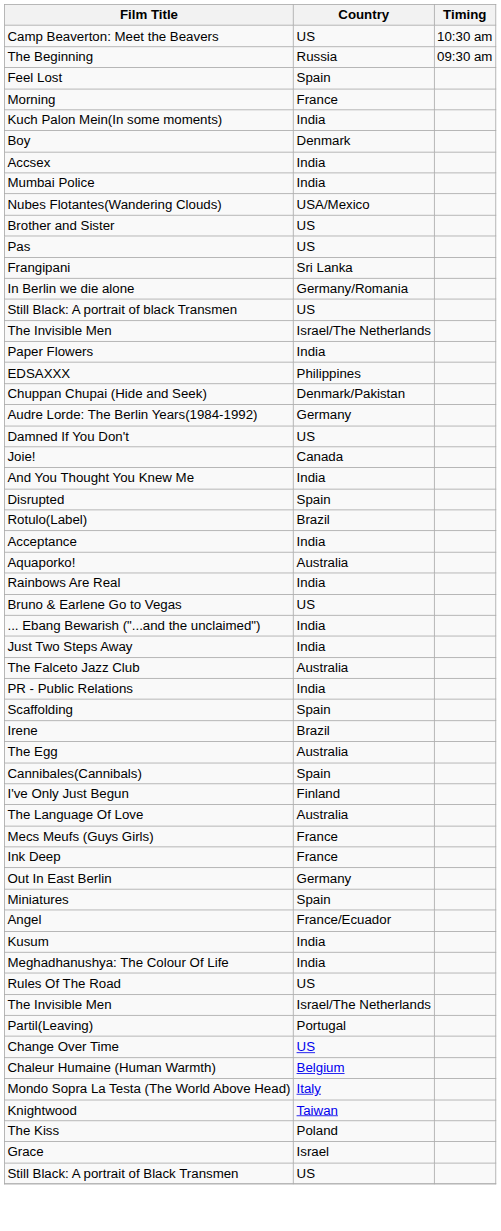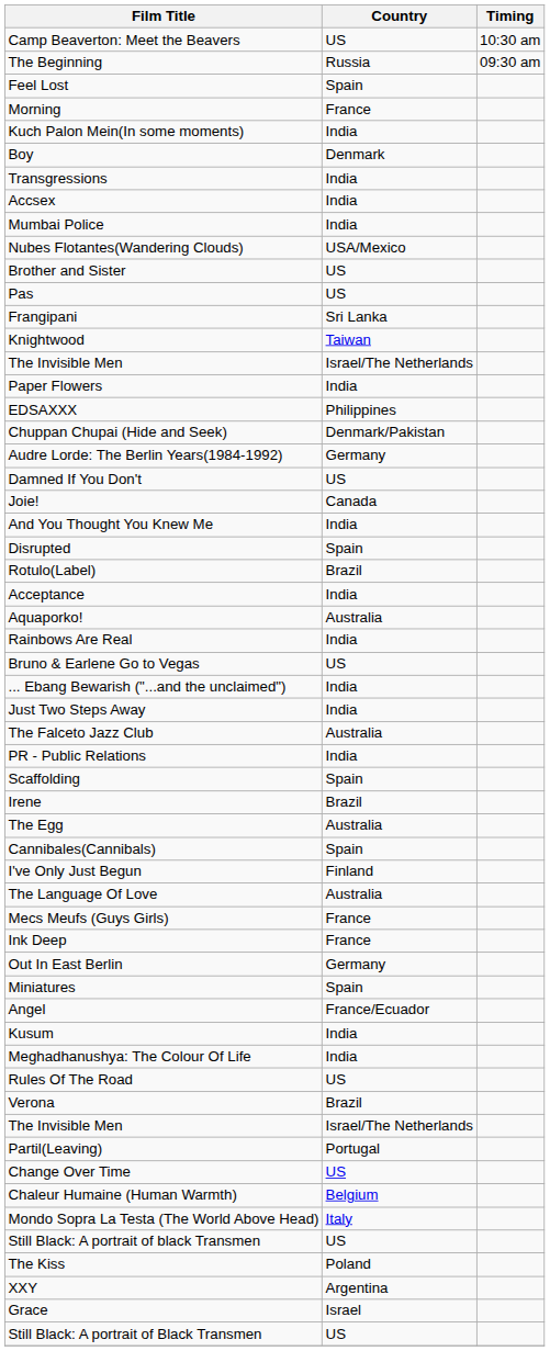+ row: Transgressions | India
- row: In Berlin we die alone | Germany/Romania
rows swapped: Still Black: A portrait of black Transmen <-> Knightwood
+ row: Verona | Brazil
+ row: XXY | Argentina
